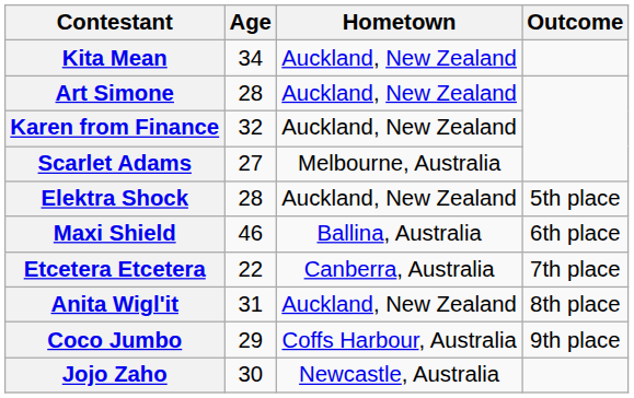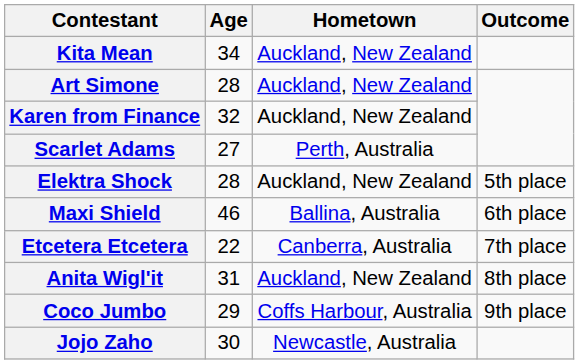Scarlet Adams | Hometown: Melbourne, Australia -> Perth, Australia
